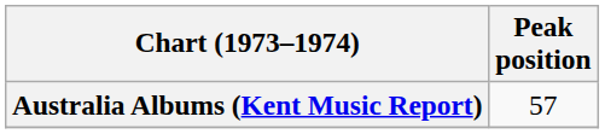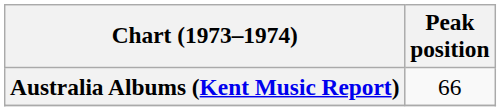Australia Albums (Kent Music Report) | Peak position: 57 -> 66
